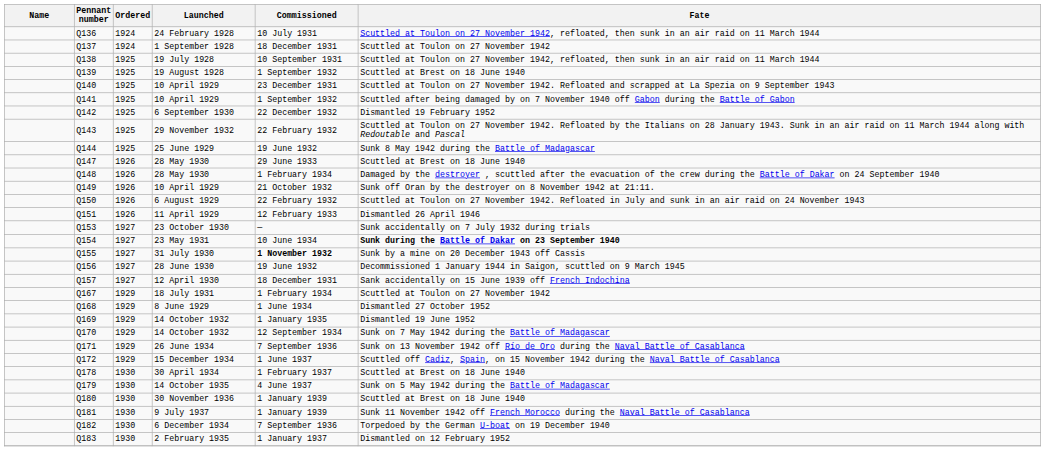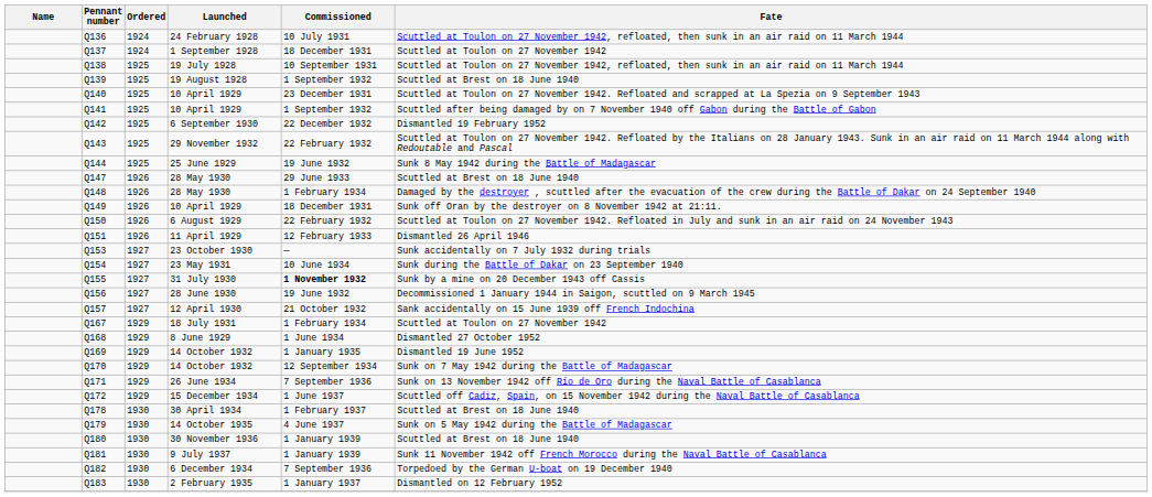Q149 | Commissioned: 21 October 1932 -> 18 December 1931
Q154 | Fate: bold -> normal
Q157 | Commissioned: 18 December 1931 -> 21 October 1932
